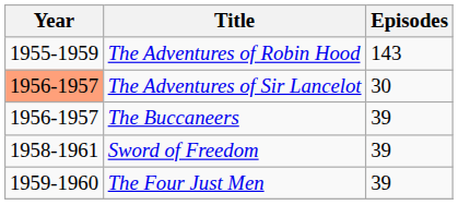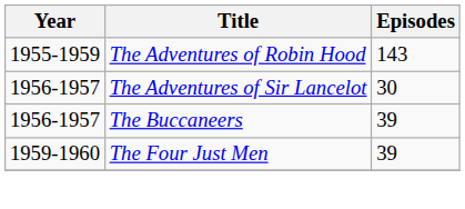The Adventures of Sir Lancelot | Year: lightsalmon background -> no background
- row: 1958-1961 | Sword of Freedom | 39
